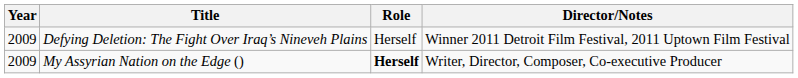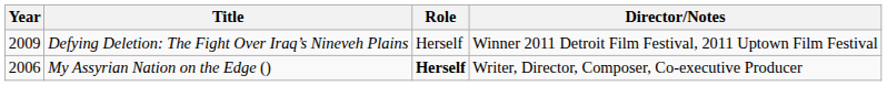My Assyrian Nation on the Edge () | Year: 2009 -> 2006
